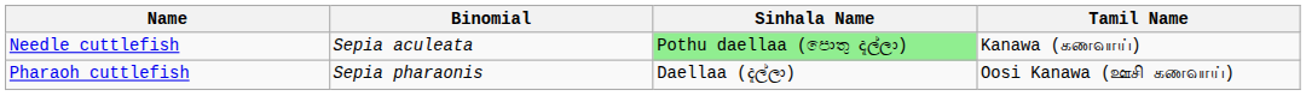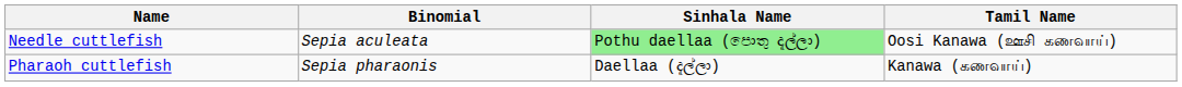Needle cuttlefish | Tamil Name: Kanawa (கணவாய்) -> Oosi Kanawa (ஊசி கணவாய்)
Pharaoh cuttlefish | Tamil Name: Oosi Kanawa (ஊசி கணவாய்) -> Kanawa (கணவாய்)
